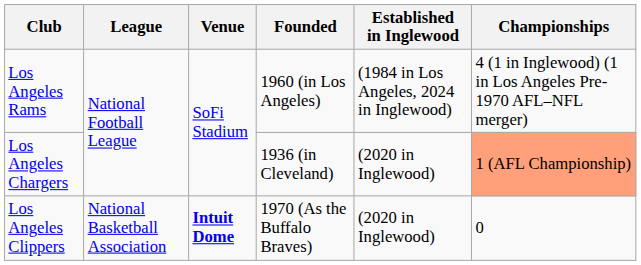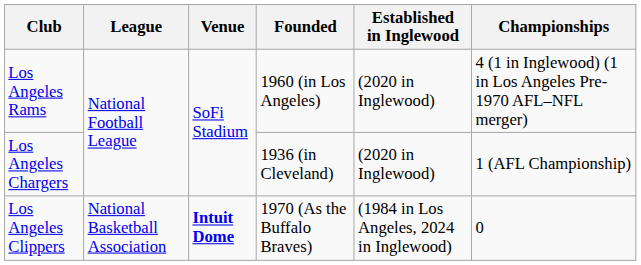Los Angeles Rams | Established in Inglewood: (1984 in Los Angeles, 2024 in Inglewood) -> (2020 in Inglewood)
Los Angeles Chargers | Championships: lightsalmon background -> no background
Los Angeles Clippers | Established in Inglewood: (2020 in Inglewood) -> (1984 in Los Angeles, 2024 in Inglewood)
